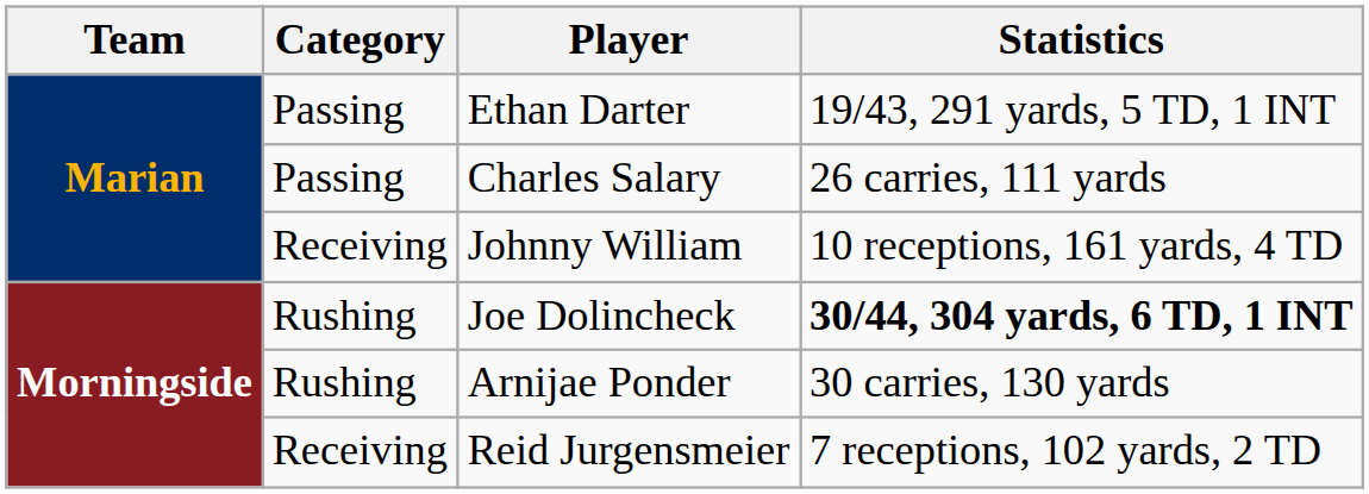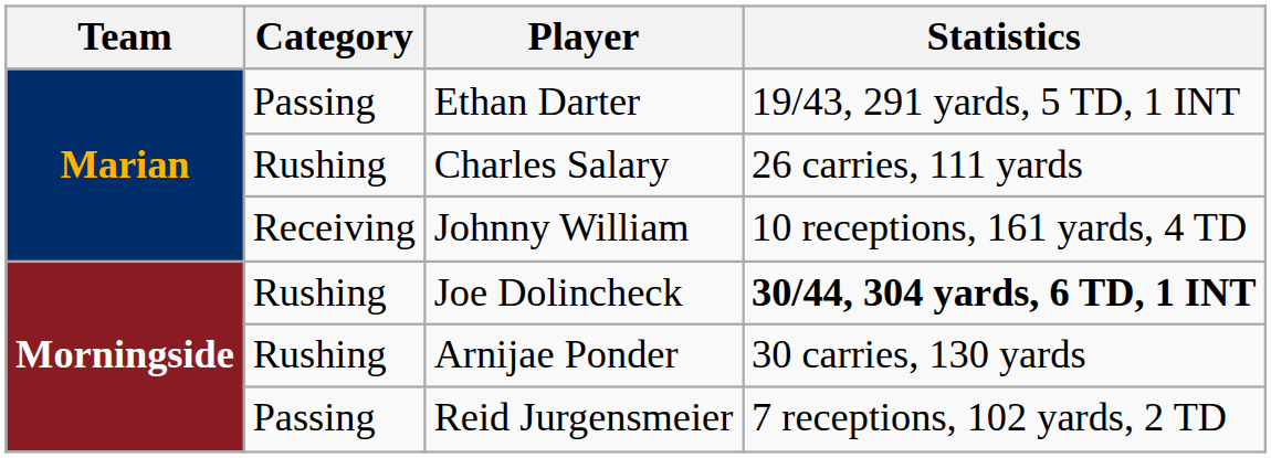Charles Salary | Category: Passing -> Rushing
Reid Jurgensmeier | Category: Receiving -> Passing
